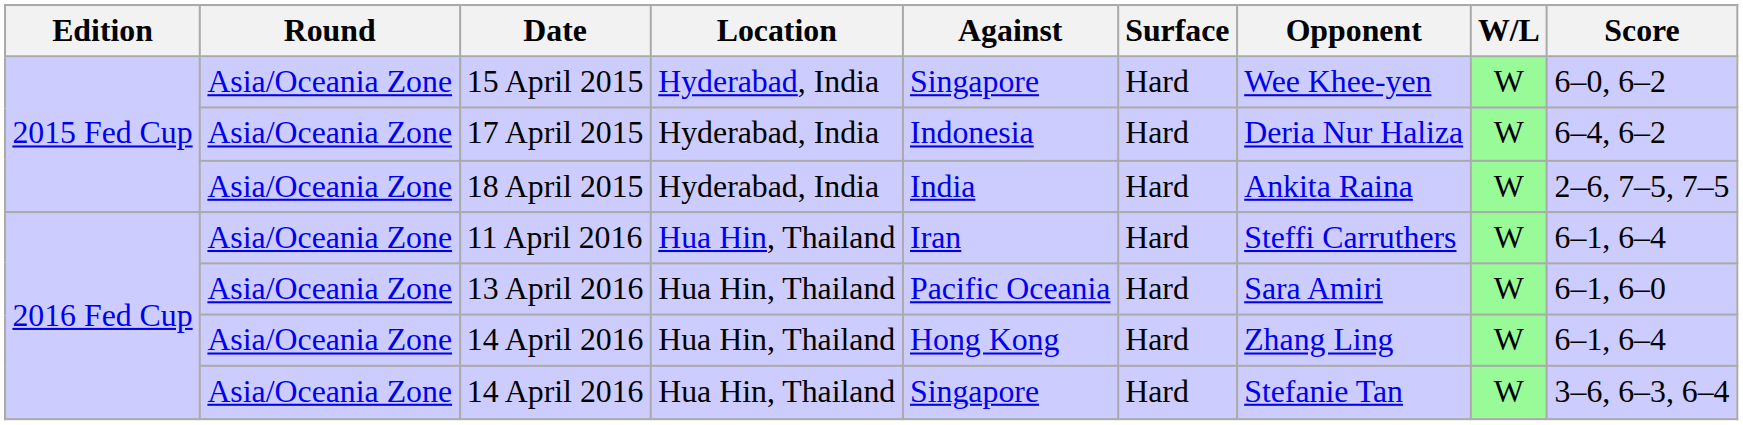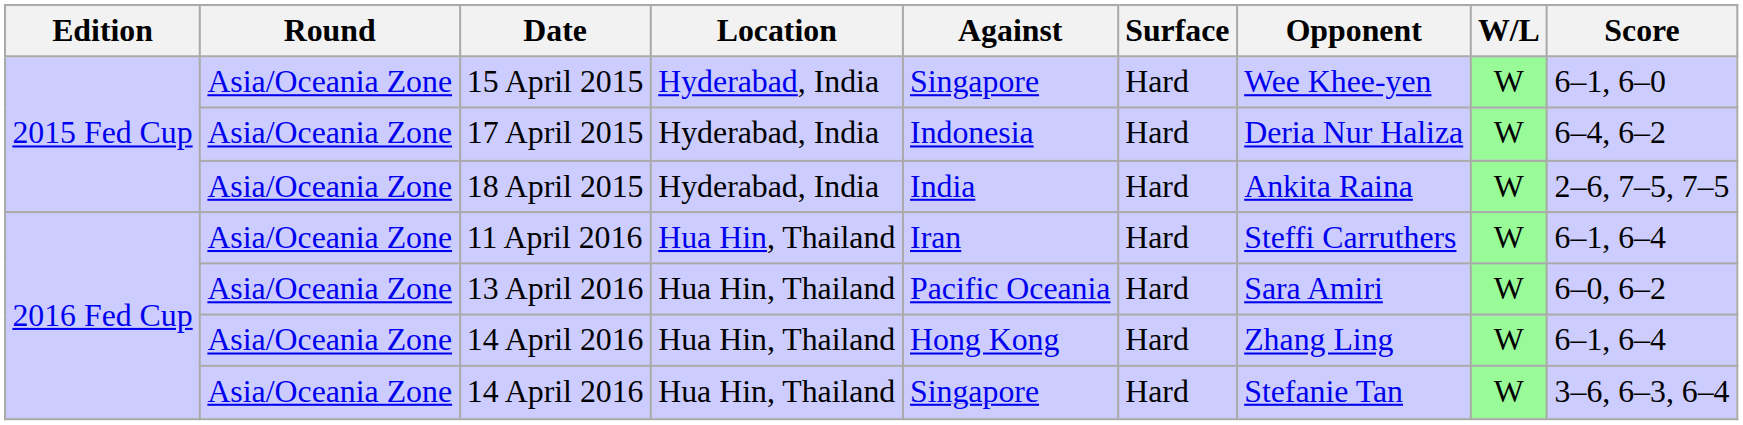15 April 2015 | Score: 6–0, 6–2 -> 6–1, 6–0
13 April 2016 | Score: 6–1, 6–0 -> 6–0, 6–2
